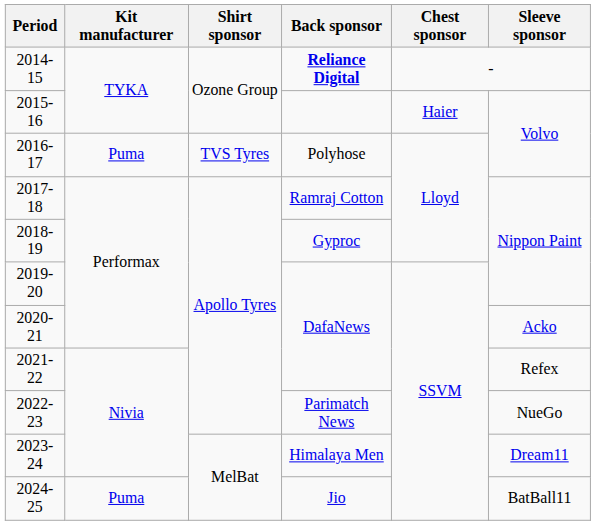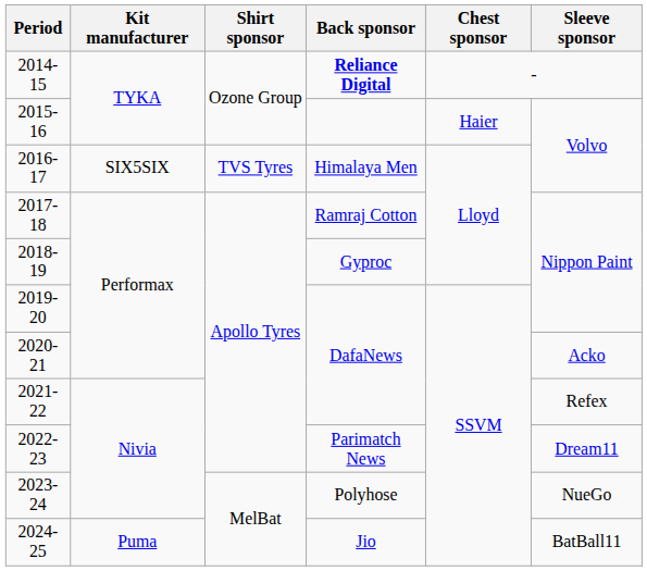2016-17 | Kit manufacturer: Puma -> SIX5SIX
2016-17 | Back sponsor: Polyhose -> Himalaya Men
2022-23 | Sleeve sponsor: NueGo -> Dream11
2023-24 | Back sponsor: Himalaya Men -> Polyhose
2023-24 | Sleeve sponsor: Dream11 -> NueGo
